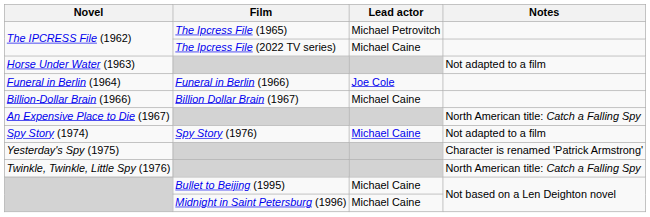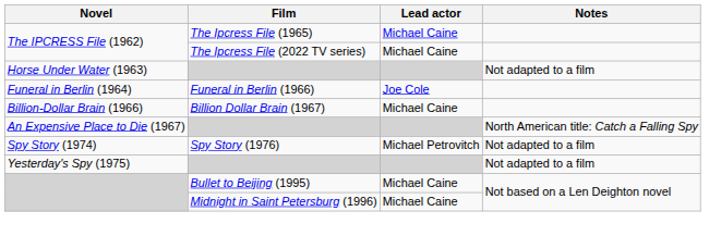The IPCRESS File (1962) / The Ipcress File (1965) | Lead actor: Michael Petrovitch -> Michael Caine
Spy Story (1974) | Lead actor: Michael Caine -> Michael Petrovitch
Yesterday's Spy (1975) | Notes: Character is renamed 'Patrick Armstrong' -> Not adapted to a film
- row: Twinkle, Twinkle, Little Spy (1976) | North American title: Catch a Falling Spy
